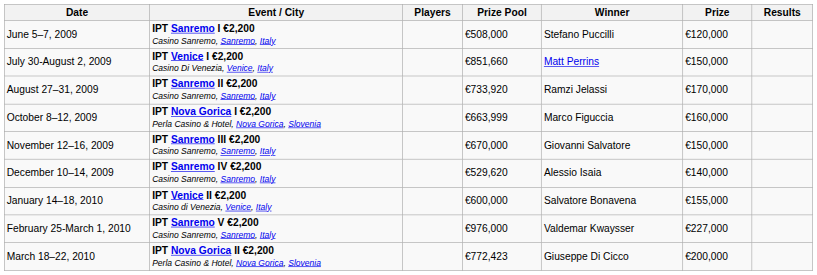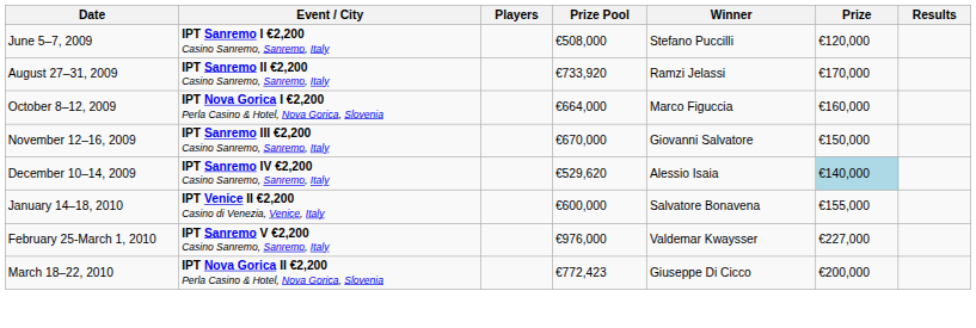- row: July 30-August 2, 2009 | IPT Venice I €2,200 Casino Di Venezia, Venice, Italy | €851,660 | Matt Perrins | €150,000
October 8–12, 2009 | Prize Pool: €663,999 -> €664,000
December 10–14, 2009 | Prize: no background -> lightblue background
